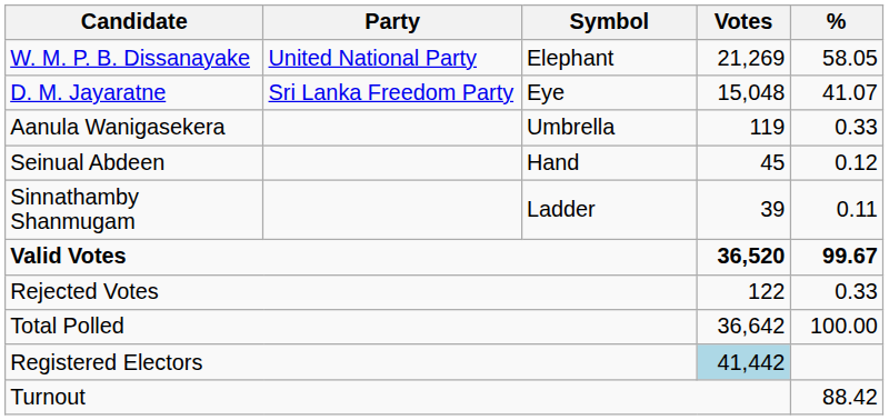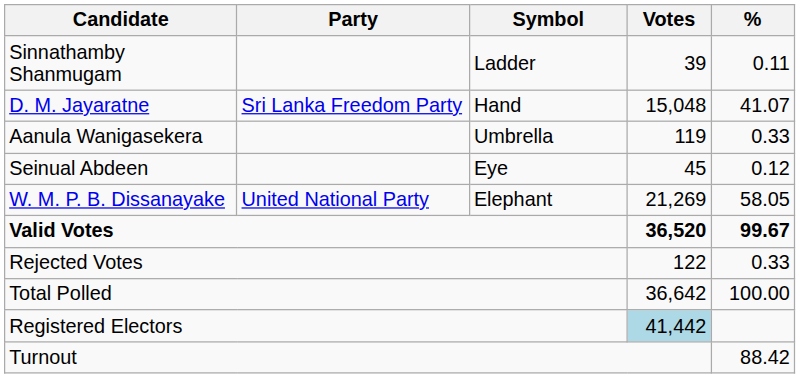rows swapped: W. M. P. B. Dissanayake <-> Sinnathamby Shanmugam
D. M. Jayaratne | Symbol: Eye -> Hand
Seinual Abdeen | Symbol: Hand -> Eye
